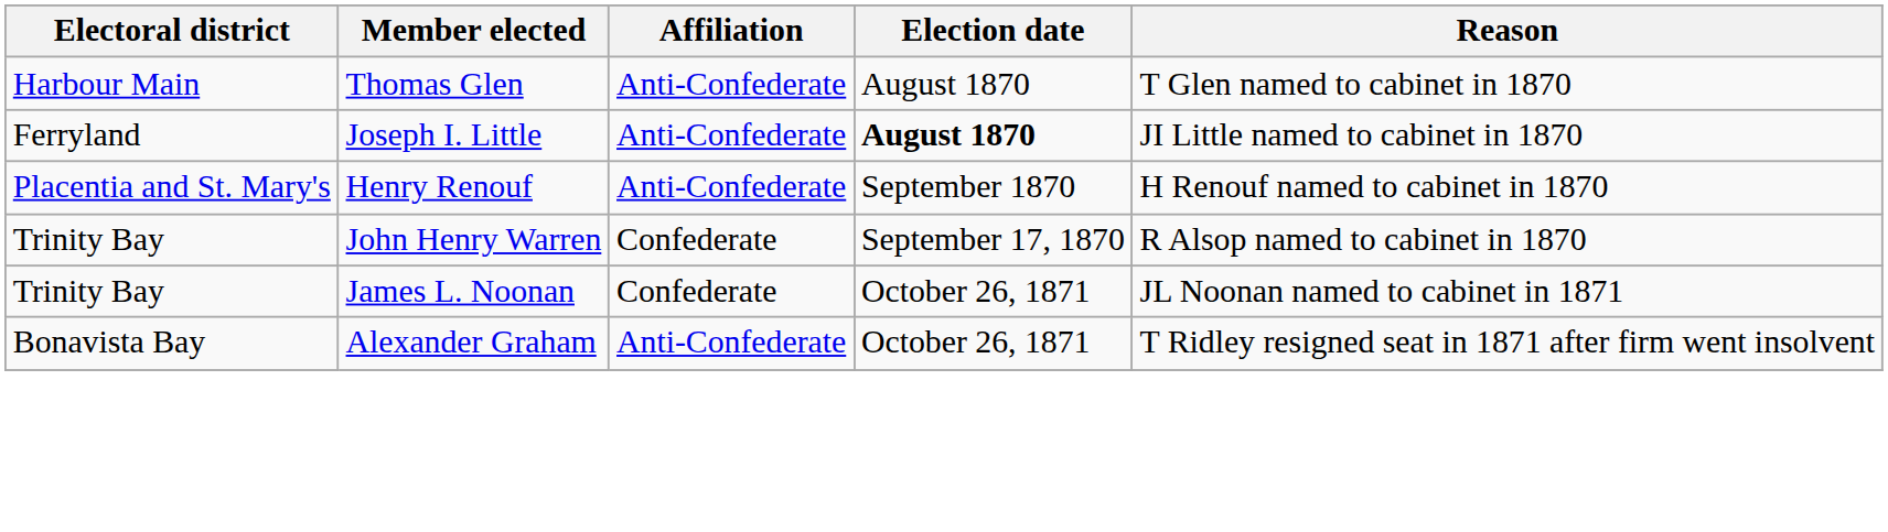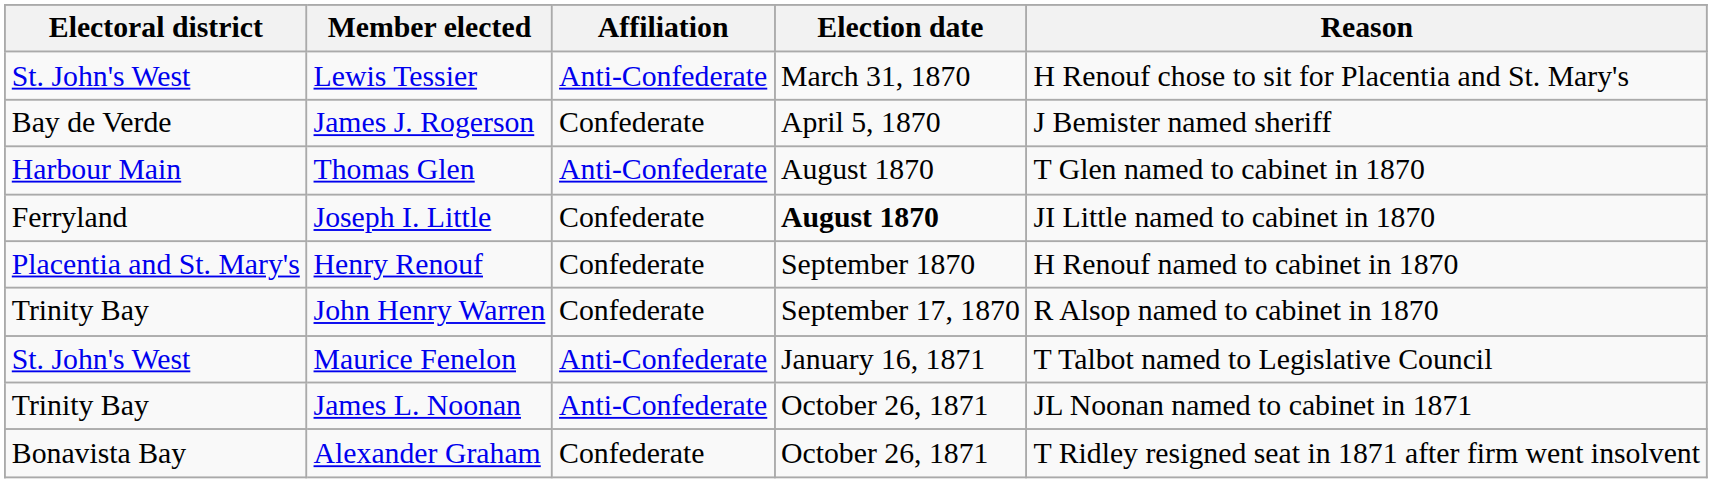+ row: St. John's West | Lewis Tessier | Anti-Confederate | March 31, 1870 | H Renouf chose to sit for Placentia and St. Mary's
+ row: Bay de Verde | James J. Rogerson | Confederate | April 5, 1870 | J Bemister named sheriff
Joseph I. Little | Affiliation: Anti-Confederate -> Confederate
Henry Renouf | Affiliation: Anti-Confederate -> Confederate
+ row: St. John's West | Maurice Fenelon | Anti-Confederate | January 16, 1871 | T Talbot named to Legislative Council
James L. Noonan | Affiliation: Confederate -> Anti-Confederate
Alexander Graham | Affiliation: Anti-Confederate -> Confederate
